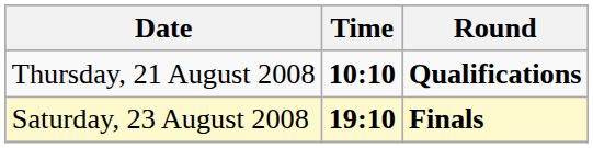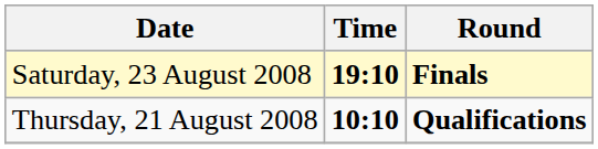rows swapped: Thursday, 21 August 2008 <-> Saturday, 23 August 2008
